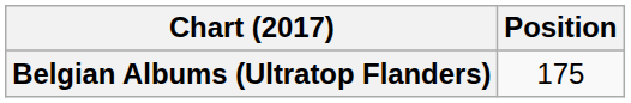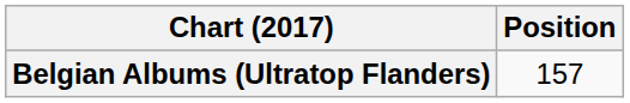Belgian Albums (Ultratop Flanders) | Position: 175 -> 157
